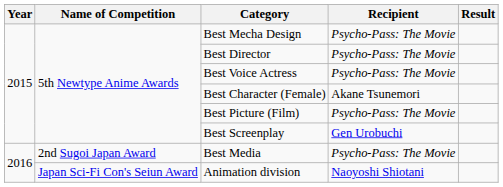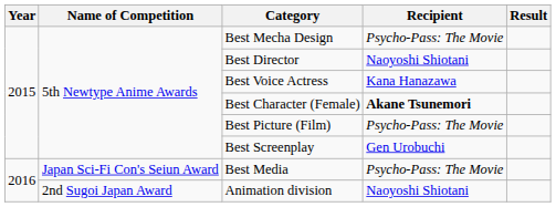Best Director | Recipient: Psycho-Pass: The Movie -> Naoyoshi Shiotani
Best Voice Actress | Recipient: Psycho-Pass: The Movie -> Kana Hanazawa
Best Character (Female) | Recipient: normal -> bold
Best Media | Name of Competition: 2nd Sugoi Japan Award -> Japan Sci-Fi Con's Seiun Award
Animation division | Name of Competition: Japan Sci-Fi Con's Seiun Award -> 2nd Sugoi Japan Award
